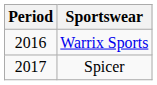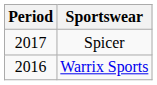rows swapped: Warrix Sports <-> Spicer
